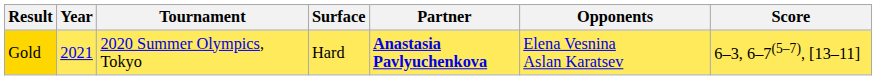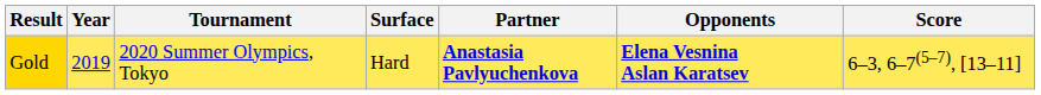Gold | Year: 2021 -> 2019
Gold | Opponents: normal -> bold
